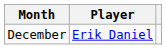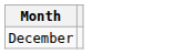- column: Player | Erik Daniel
